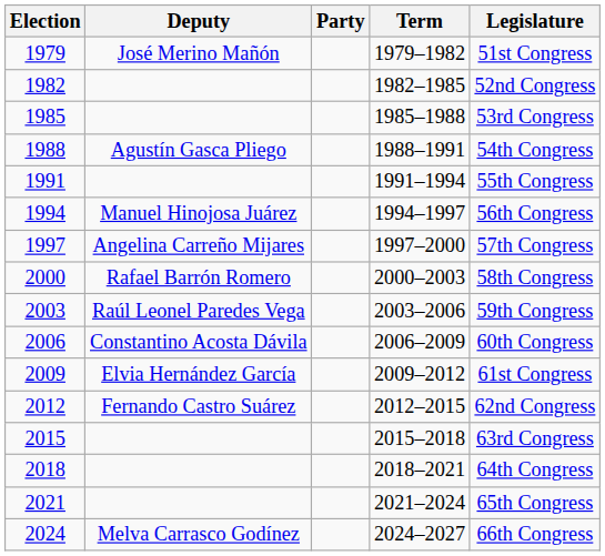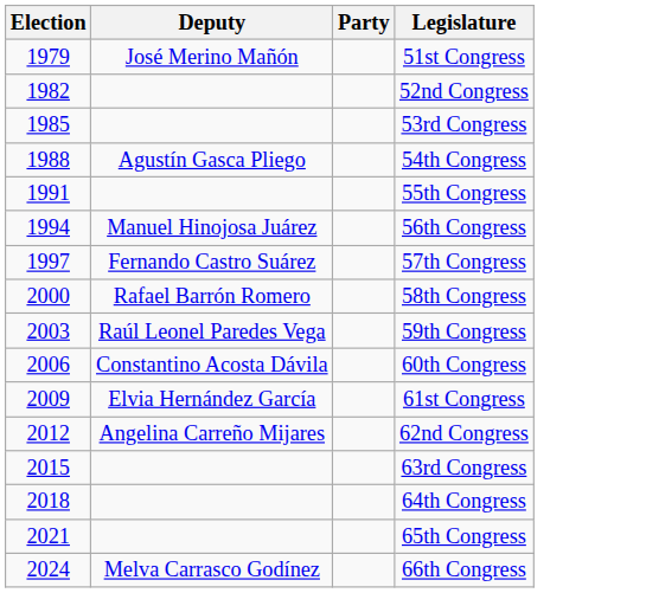- column: Term | 1979–1982 | 1982–1985 | 1985–1988 | 1988–1991 | 1991–1994 | 1994–1997 | 1997–2000 | 2000–2003 | 2003–2006 | 2006–2009 | 2009–2012 | 2012–2015 | 2015–2018 | 2018–2021 | 2021–2024 | 2024–2027
1997 | Deputy: Angelina Carreño Mijares -> Fernando Castro Suárez
2012 | Deputy: Fernando Castro Suárez -> Angelina Carreño Mijares
